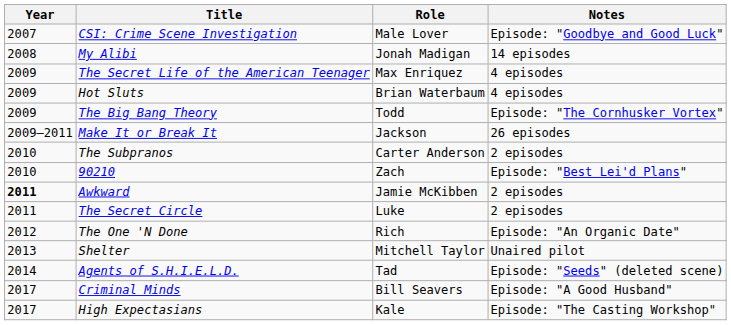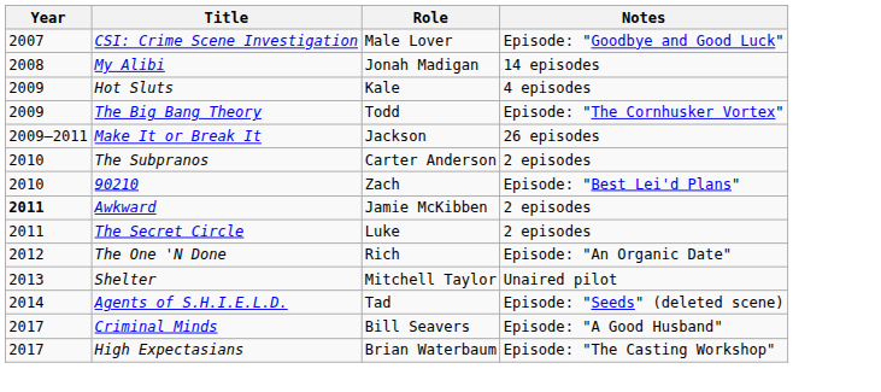- row: 2009 | The Secret Life of the American Teenager | Max Enriquez | 4 episodes
Hot Sluts | Role: Brian Waterbaum -> Kale
High Expectasians | Role: Kale -> Brian Waterbaum
